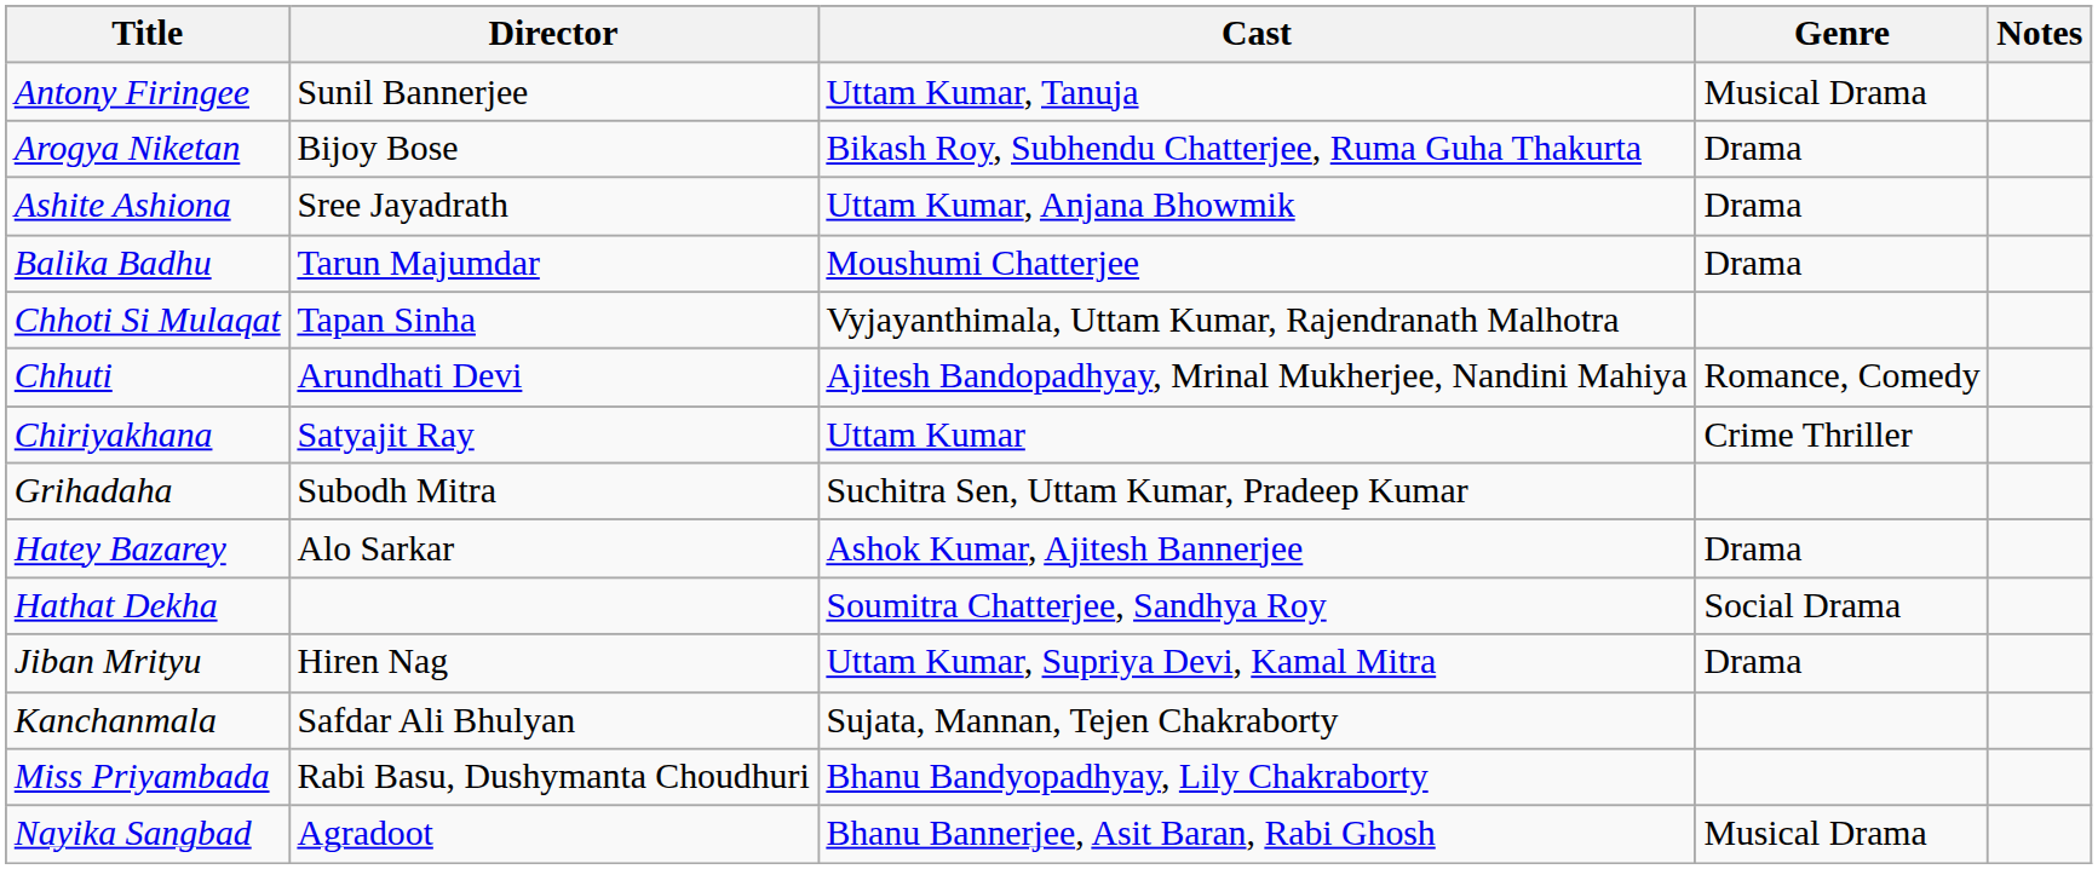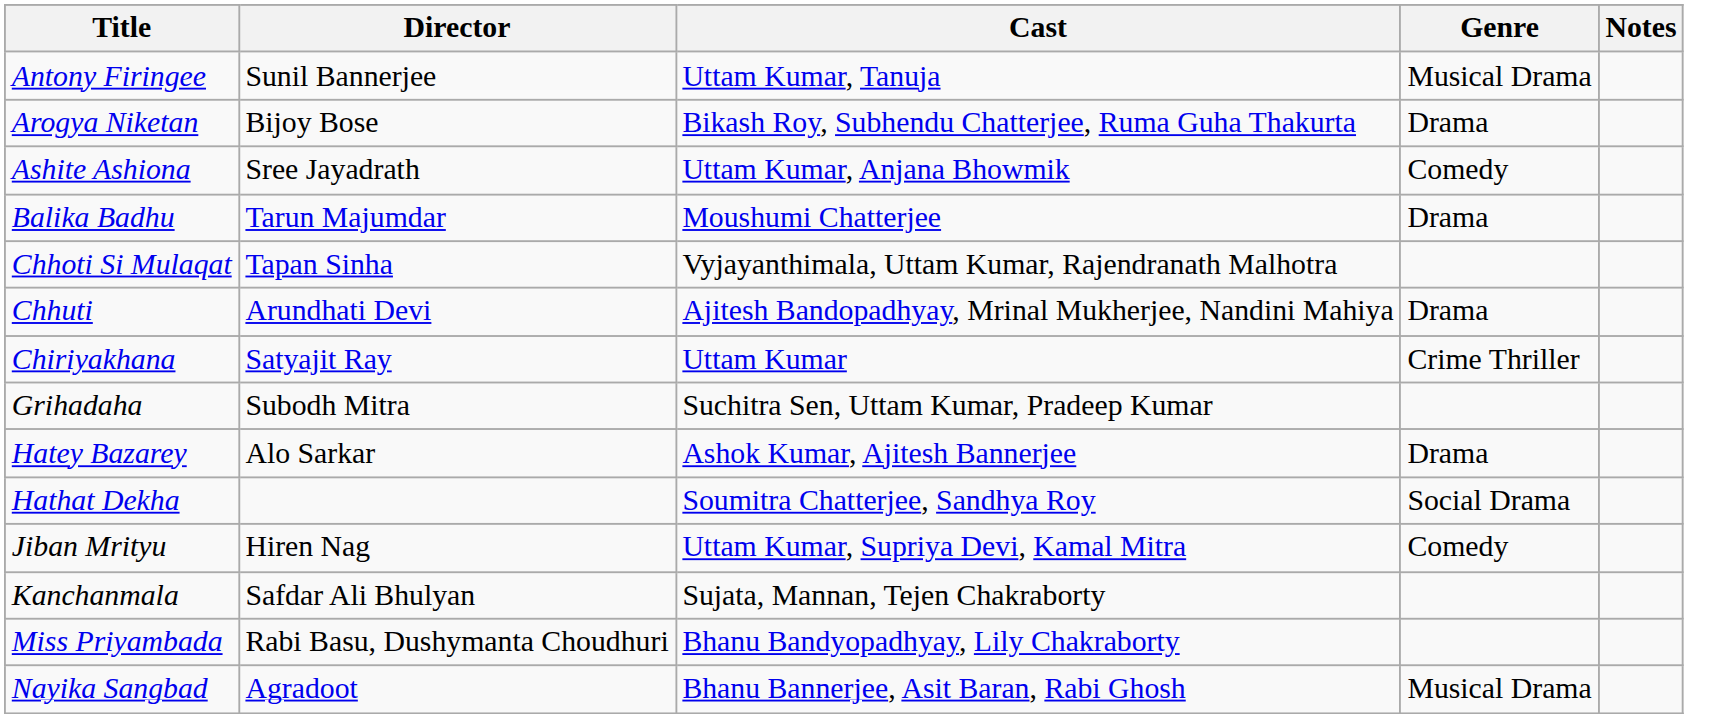Ashite Ashiona | Genre: Drama -> Comedy
Chhuti | Genre: Romance, Comedy -> Drama
Jiban Mrityu | Genre: Drama -> Comedy
